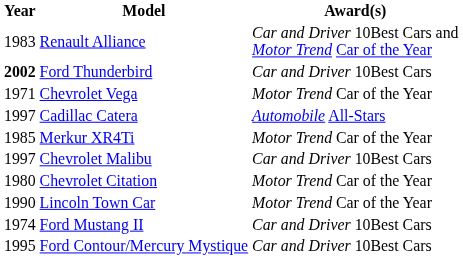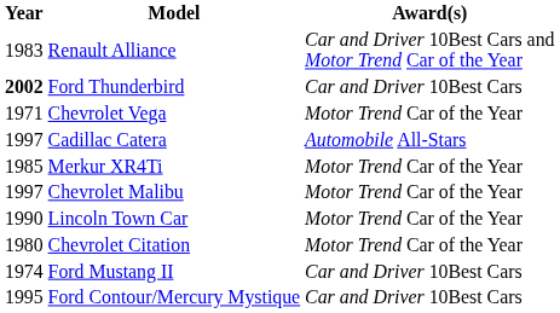Chevrolet Malibu | Award(s): Car and Driver 10Best Cars -> Motor Trend Car of the Year
rows swapped: Lincoln Town Car <-> Chevrolet Citation
